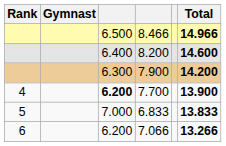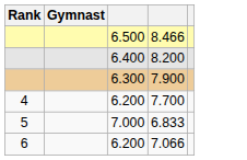- column: Total | 14.966 | 14.600 | 14.200 | 13.900 | 13.833 | 13.266
7.700 | column 3: bold -> normal
